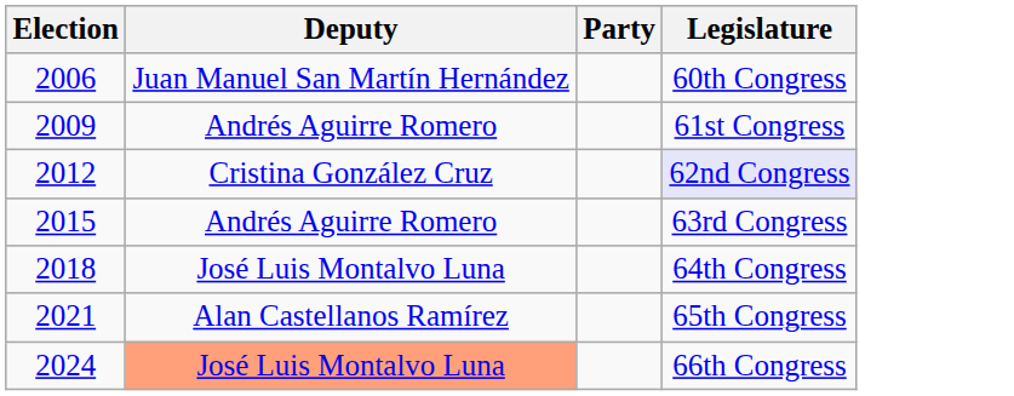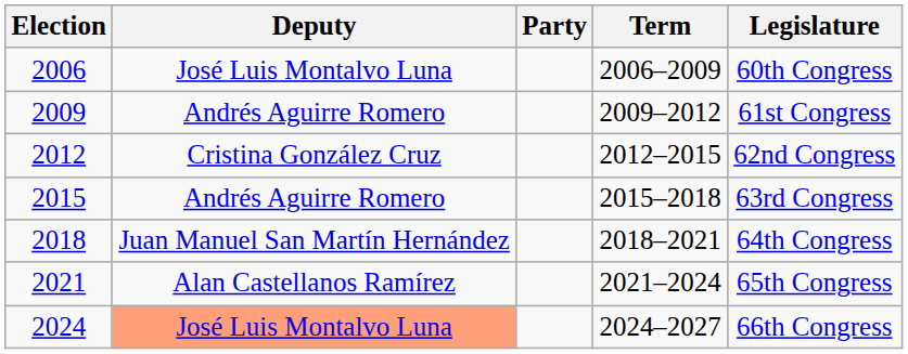+ column: Term | 2006–2009 | 2009–2012 | 2012–2015 | 2015–2018 | 2018–2021 | 2021–2024 | 2024–2027
2006 | Deputy: Juan Manuel San Martín Hernández -> José Luis Montalvo Luna
2012 | Legislature: lavender background -> no background
2018 | Deputy: José Luis Montalvo Luna -> Juan Manuel San Martín Hernández
